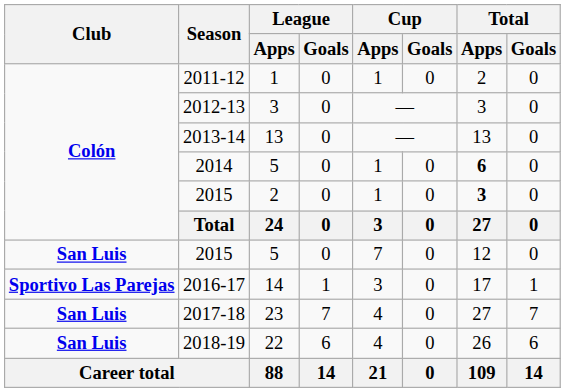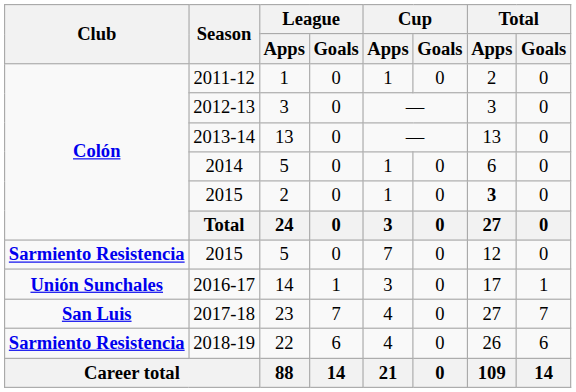2014 | Total / Apps: bold -> normal
2015 / 5 | Club: San Luis -> Sarmiento Resistencia
2016-17 | Club: Sportivo Las Parejas -> Unión Sunchales
2018-19 | Club: San Luis -> Sarmiento Resistencia
